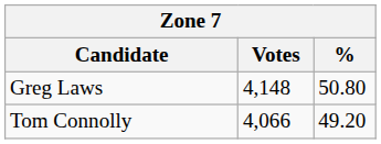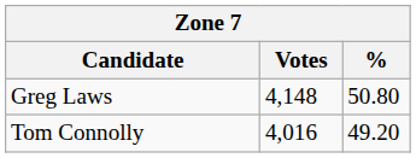Tom Connolly | Votes: 4,066 -> 4,016
